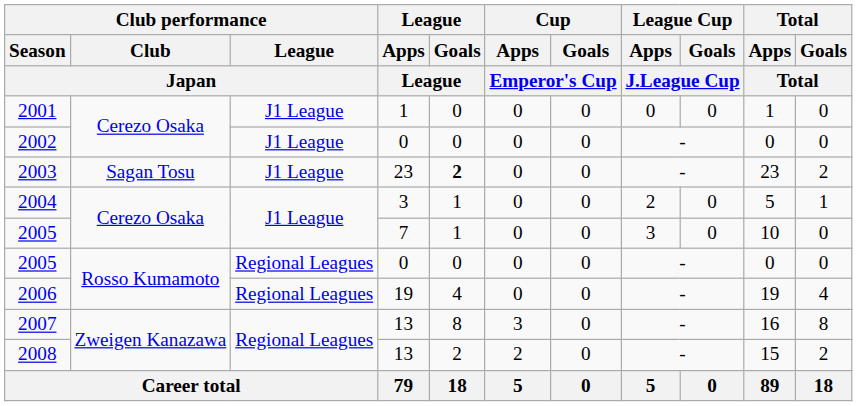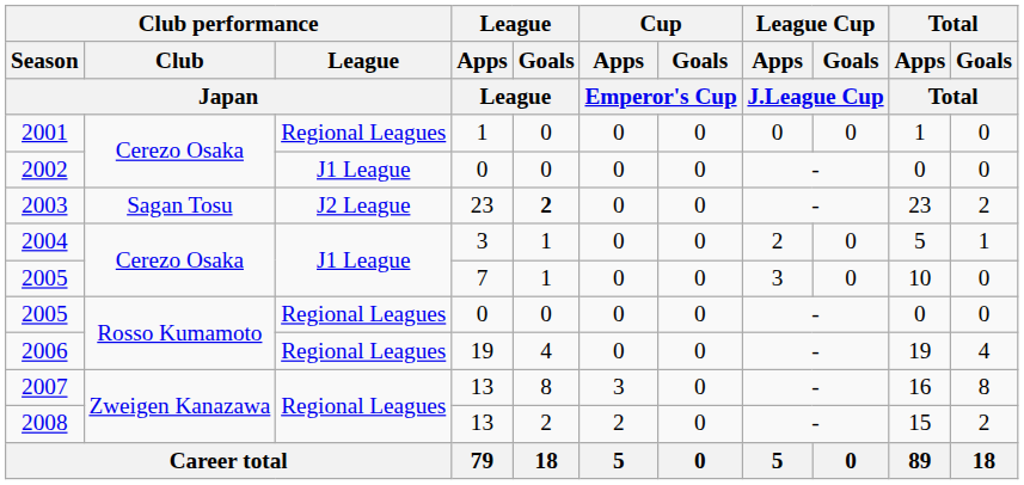2001 | Club performance / League / Japan: J1 League -> Regional Leagues
2003 | Club performance / League / Japan: J1 League -> J2 League
